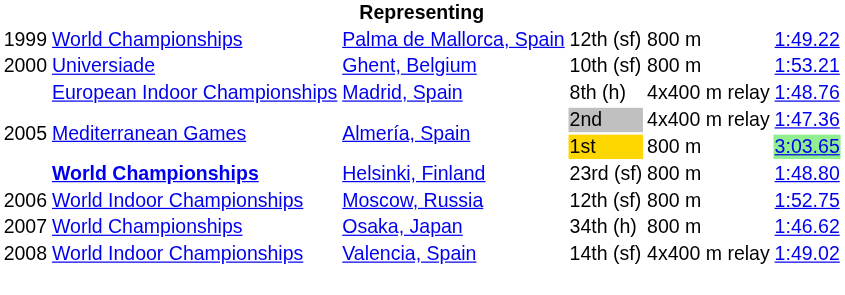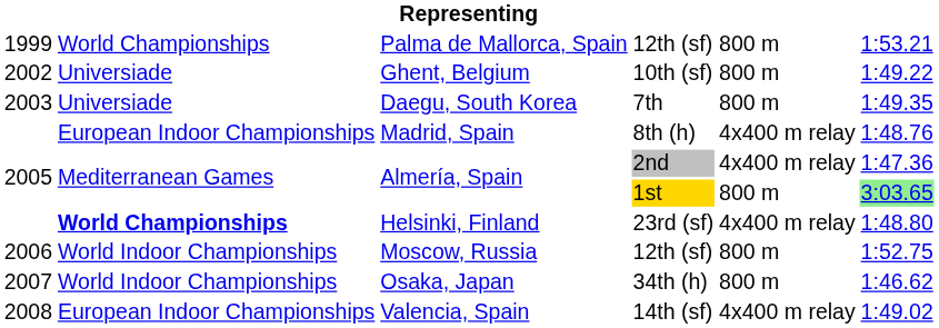Palma de Mallorca, Spain | column 6: 1:49.22 -> 1:53.21
Ghent, Belgium | column 1: 2000 -> 2002
Ghent, Belgium | column 6: 1:53.21 -> 1:49.22
+ row: 2003 | Universiade | Daegu, South Korea | 7th | 800 m | 1:49.35
Helsinki, Finland | column 5: 800 m -> 4x400 m relay
Osaka, Japan | column 2: World Championships -> World Indoor Championships
Valencia, Spain | column 2: World Indoor Championships -> European Indoor Championships
